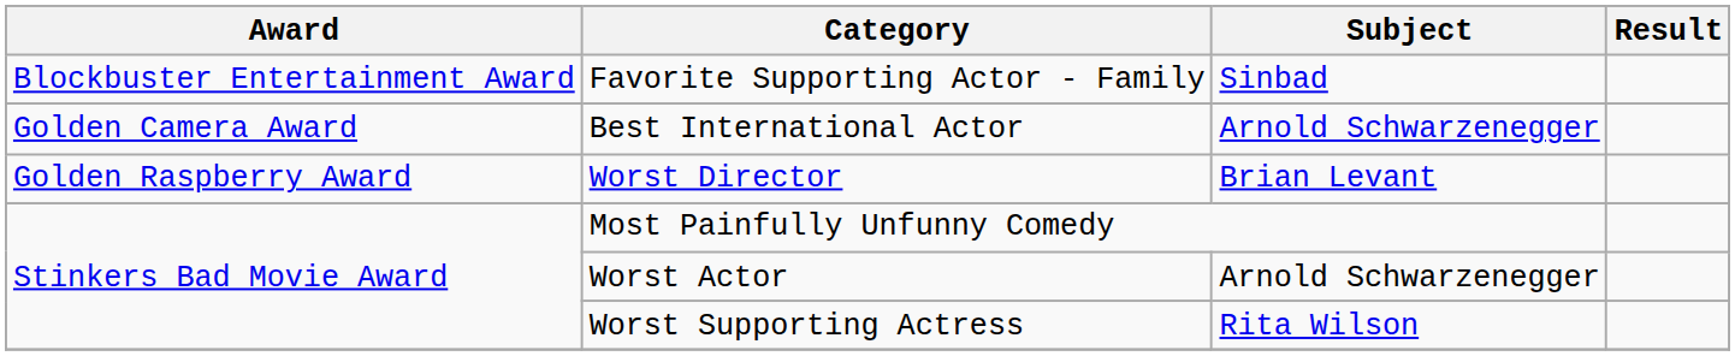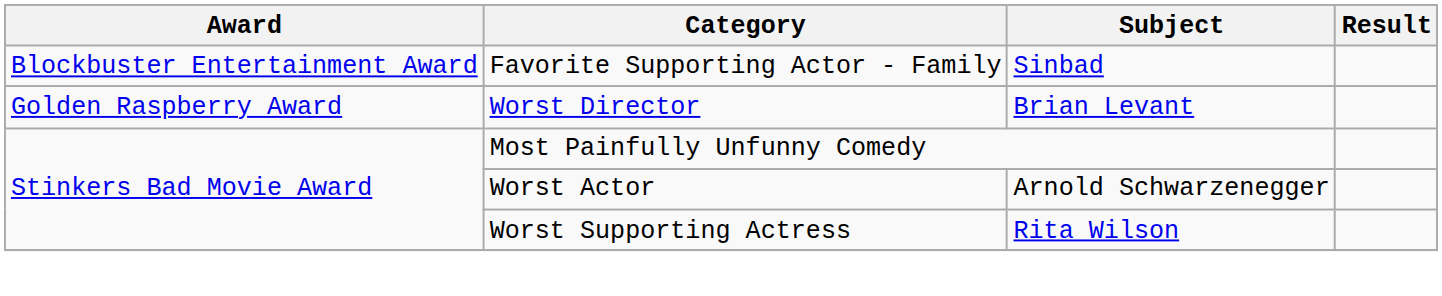- row: Golden Camera Award | Best International Actor | Arnold Schwarzenegger
